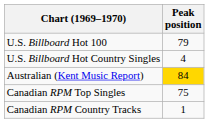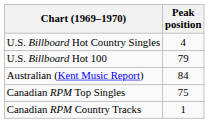rows swapped: U.S. Billboard Hot 100 <-> U.S. Billboard Hot Country Singles
Australian (Kent Music Report) | Peak position: gold background -> no background
